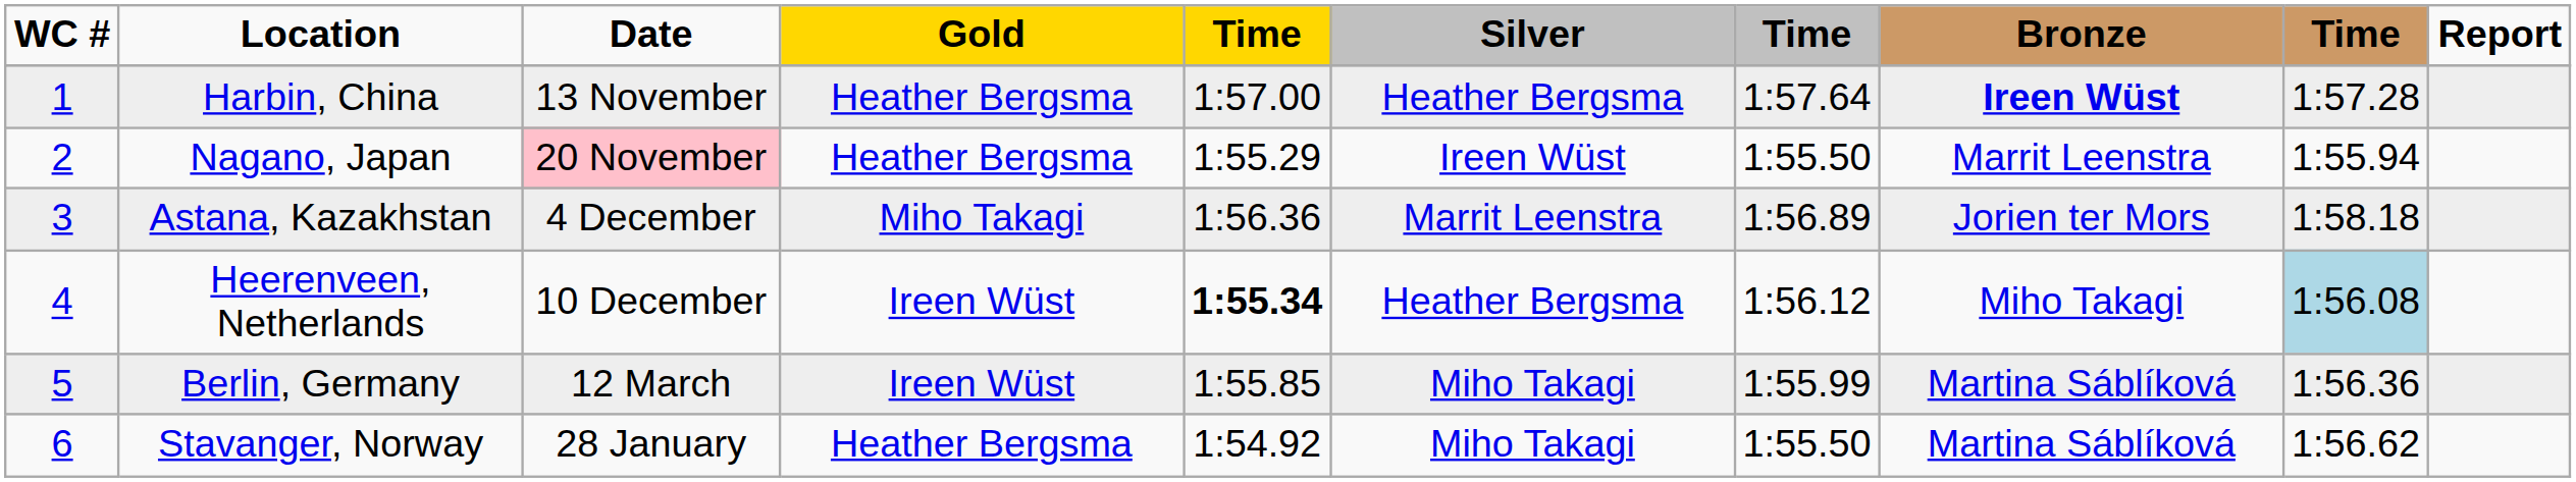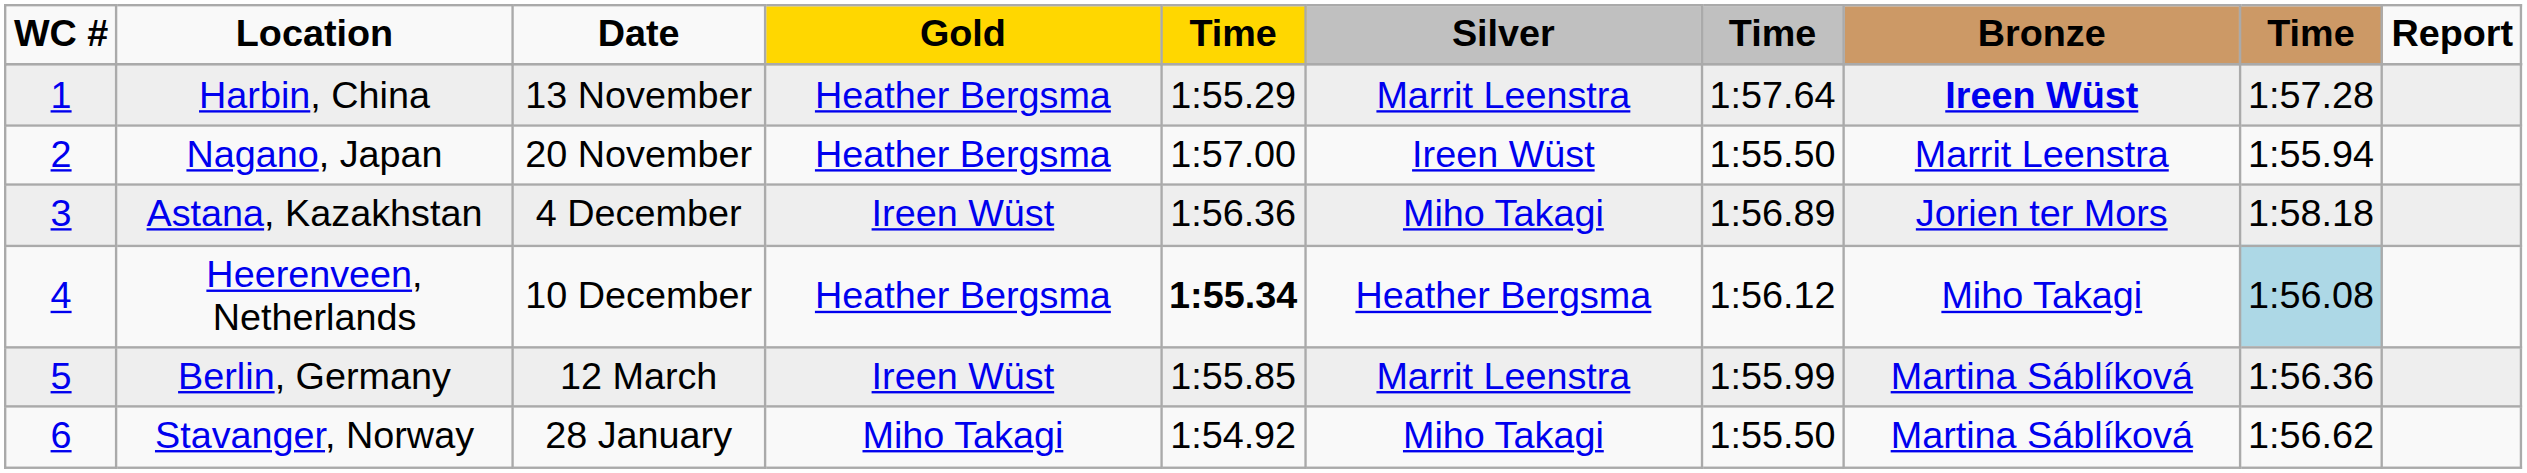Harbin, China | column 5: 1:57.00 -> 1:55.29
Harbin, China | Silver: Heather Bergsma -> Marrit Leenstra
Nagano, Japan | Date: pink background -> no background
Nagano, Japan | column 5: 1:55.29 -> 1:57.00
Astana, Kazakhstan | Gold: Miho Takagi -> Ireen Wüst
Astana, Kazakhstan | Silver: Marrit Leenstra -> Miho Takagi
Heerenveen, Netherlands | Gold: Ireen Wüst -> Heather Bergsma
Berlin, Germany | Silver: Miho Takagi -> Marrit Leenstra
Stavanger, Norway | Gold: Heather Bergsma -> Miho Takagi
